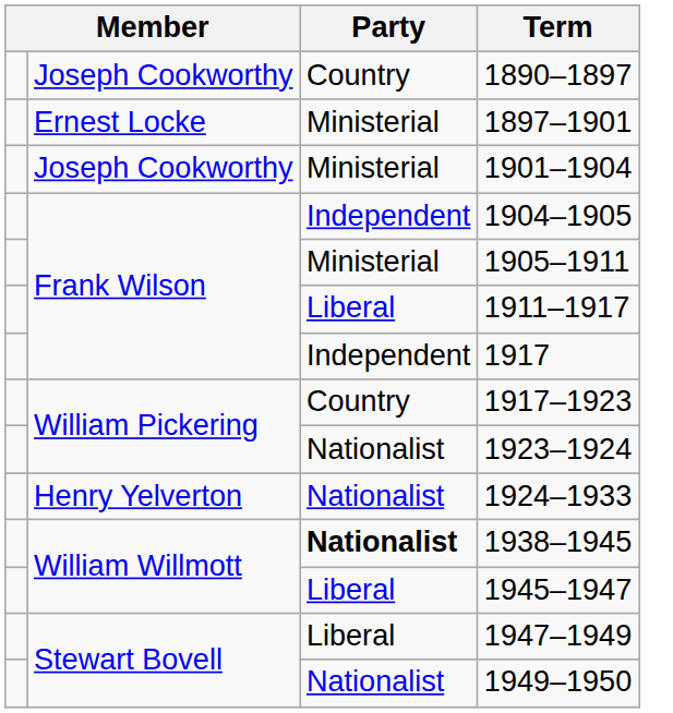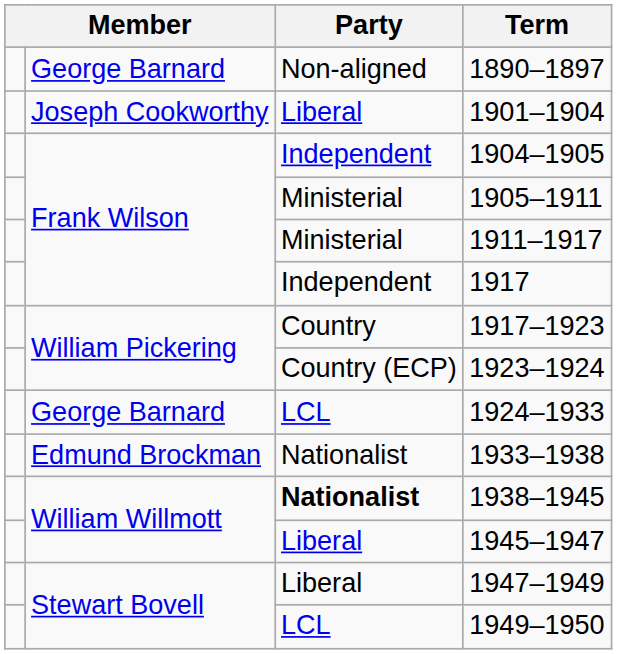1890–1897 | column 2: Joseph Cookworthy -> George Barnard
1890–1897 | Party: Country -> Non-aligned
- row: Ernest Locke | Ministerial | 1897–1901
1901–1904 | Party: Ministerial -> Liberal
1911–1917 | Party: Liberal -> Ministerial
1923–1924 | Party: Nationalist -> Country (ECP)
1924–1933 | column 2: Henry Yelverton -> George Barnard
1924–1933 | Party: Nationalist -> LCL
+ row: Edmund Brockman | Nationalist | 1933–1938
1949–1950 | Party: Nationalist -> LCL
